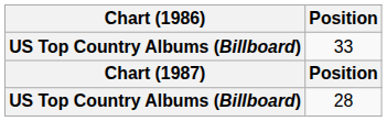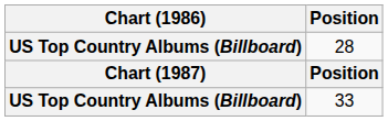rows swapped: 33 <-> 28
